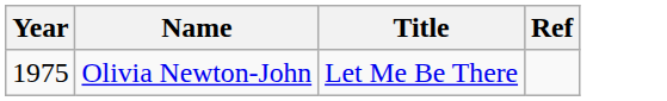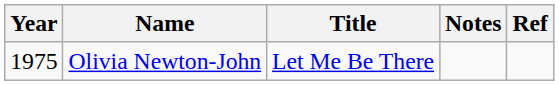+ column: Notes
